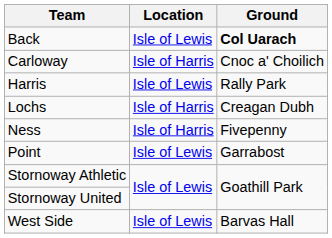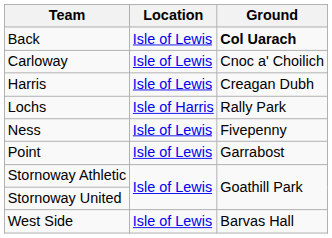Carloway | Location: Isle of Harris -> Isle of Lewis
Harris | Ground: Rally Park -> Creagan Dubh
Lochs | Ground: Creagan Dubh -> Rally Park
Ness | Location: Isle of Harris -> Isle of Lewis
